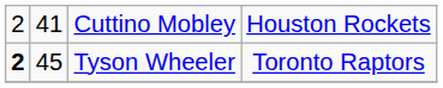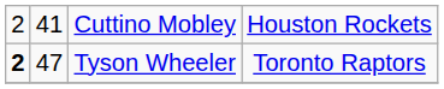Tyson Wheeler | column 2: 45 -> 47
